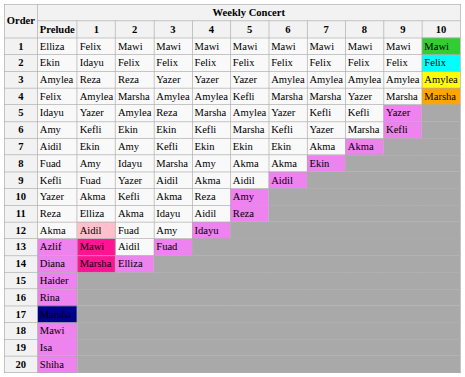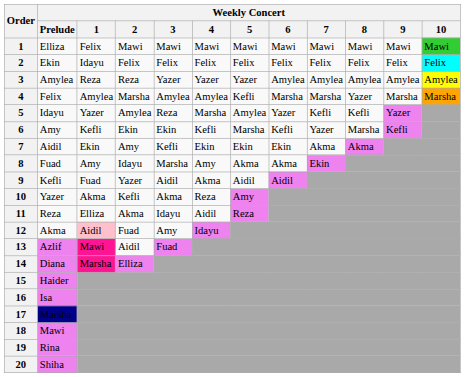16 | Weekly Concert / Prelude: Rina -> Isa
19 | Weekly Concert / Prelude: Isa -> Rina
